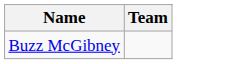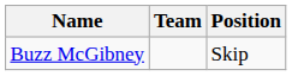+ column: Position | Skip
